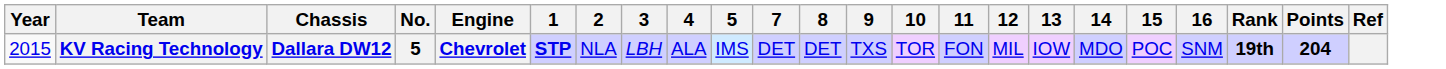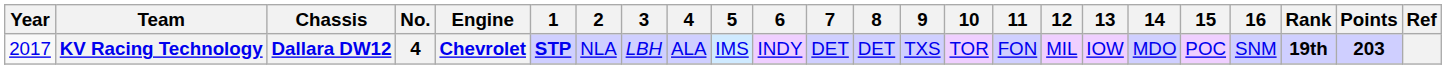+ column: 6 | INDY
KV Racing Technology | Year: 2015 -> 2017
KV Racing Technology | No.: 5 -> 4
KV Racing Technology | Points: 204 -> 203
